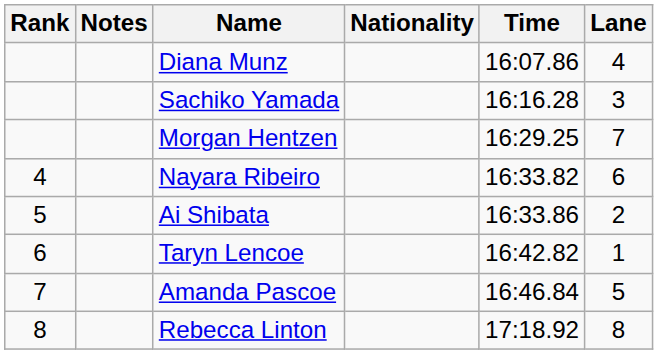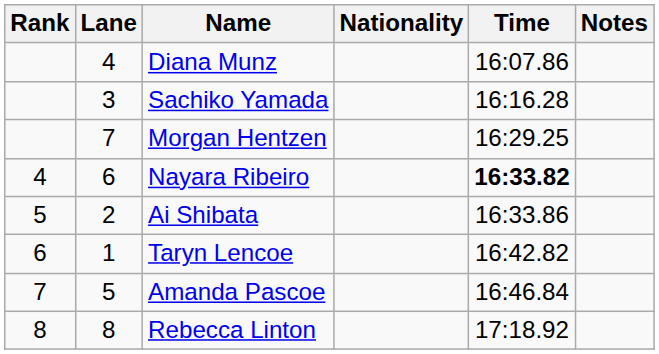columns swapped: Lane <-> Notes
Nayara Ribeiro | Time: normal -> bold
